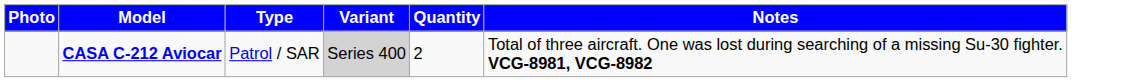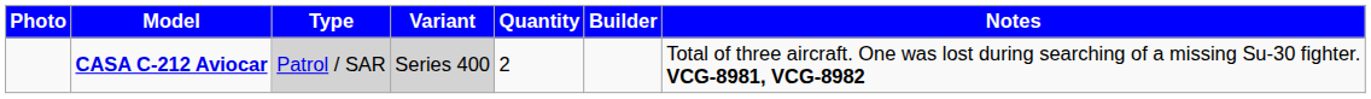+ column: Builder
CASA C-212 Aviocar | Type: no background -> lightgrey background
